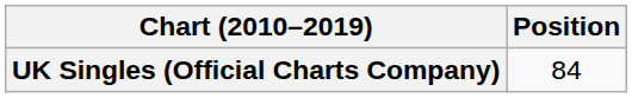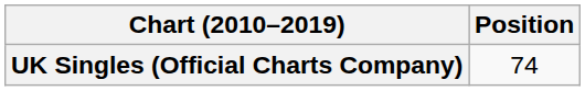UK Singles (Official Charts Company) | Position: 84 -> 74
